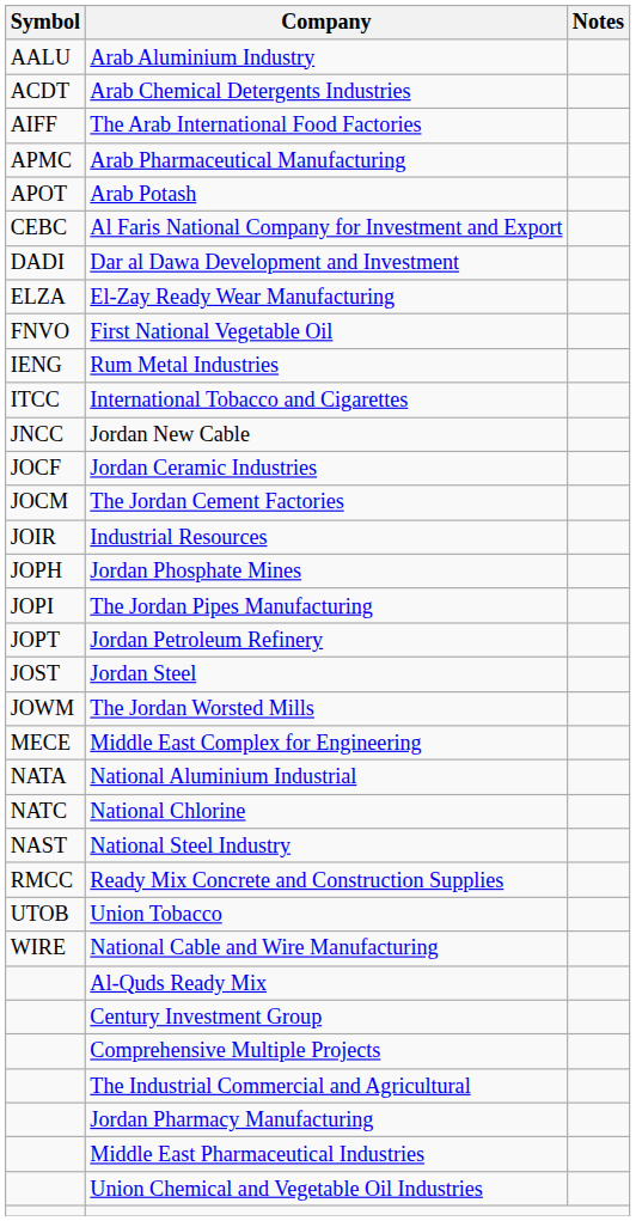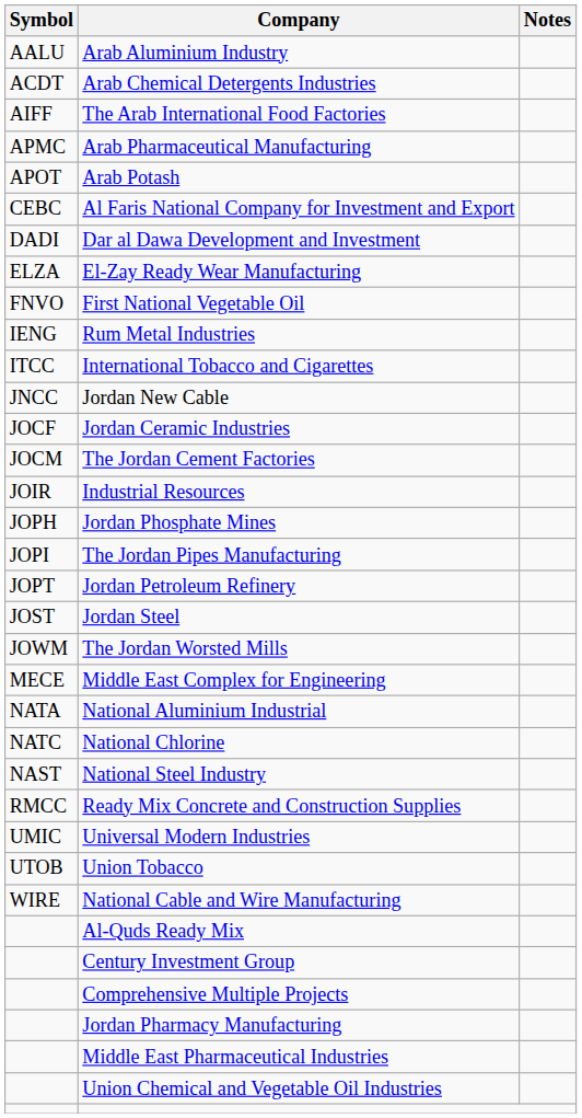+ row: UMIC | Universal Modern Industries
- row: The Industrial Commercial and Agricultural
